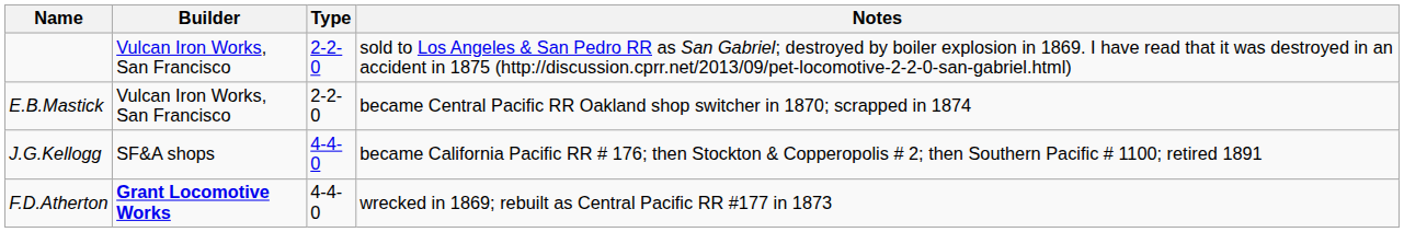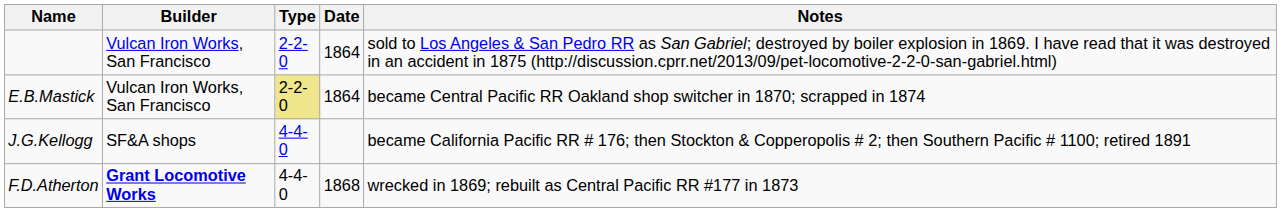+ column: Date | 1864 | 1864 | 1868
E.B.Mastick | Type: no background -> khaki background
